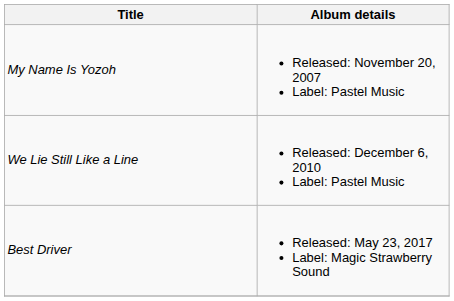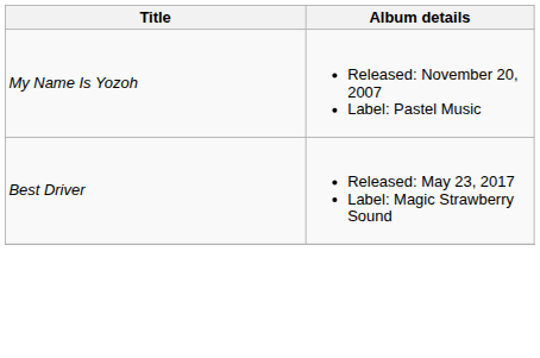- row: We Lie Still Like a Line | Released: December 6, 2010 Label: Pastel Music
